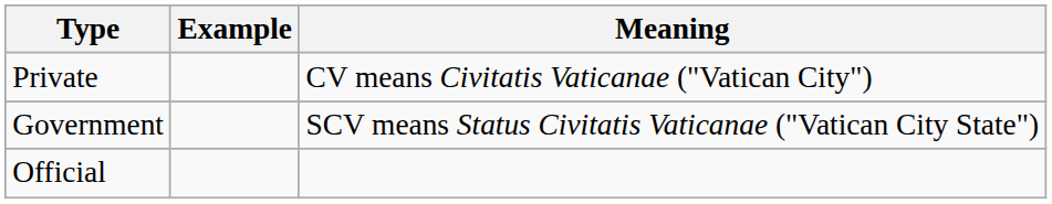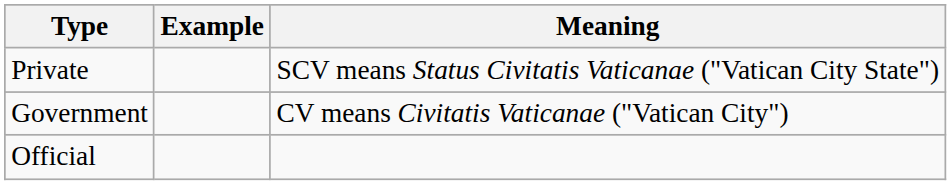Private | Meaning: CV means Civitatis Vaticanae ("Vatican City") -> SCV means Status Civitatis Vaticanae ("Vatican City State")
Government | Meaning: SCV means Status Civitatis Vaticanae ("Vatican City State") -> CV means Civitatis Vaticanae ("Vatican City")
